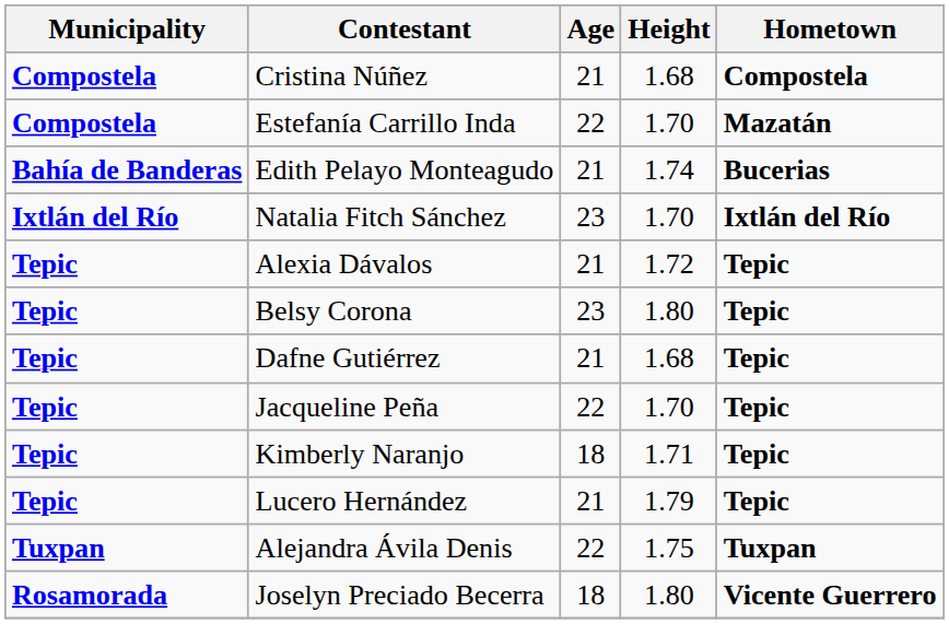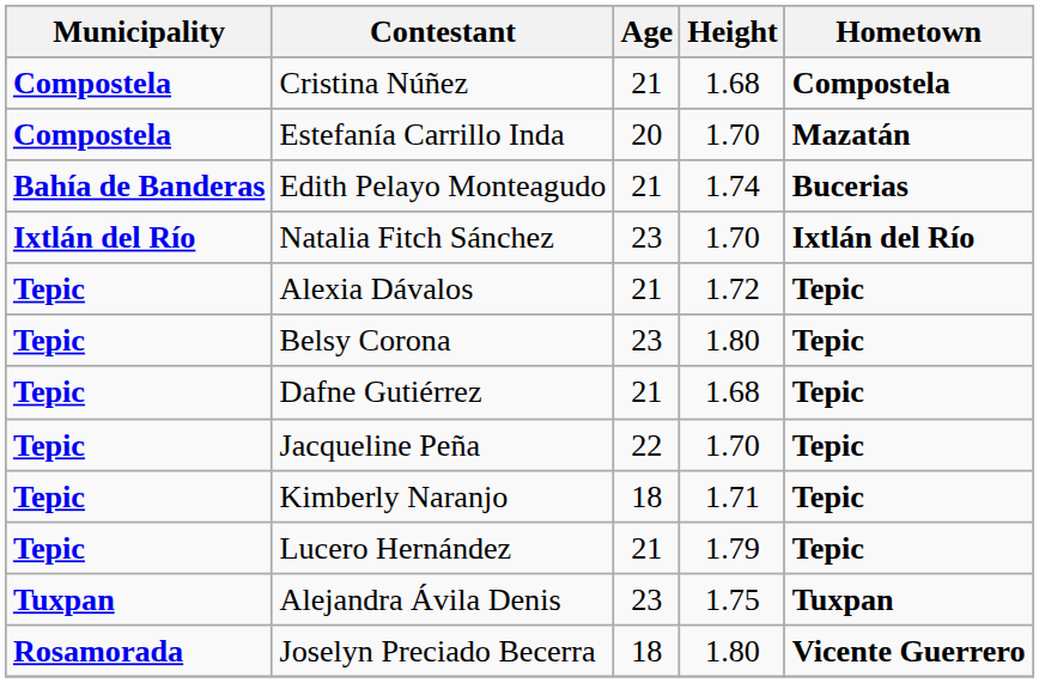Estefanía Carrillo Inda | Age: 22 -> 20
Alejandra Ávila Denis | Age: 22 -> 23
